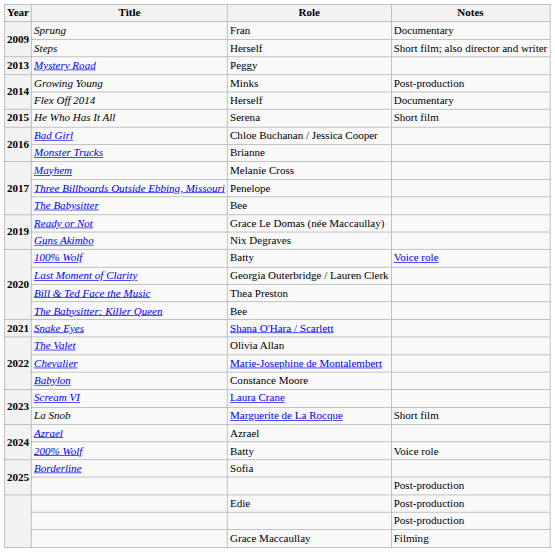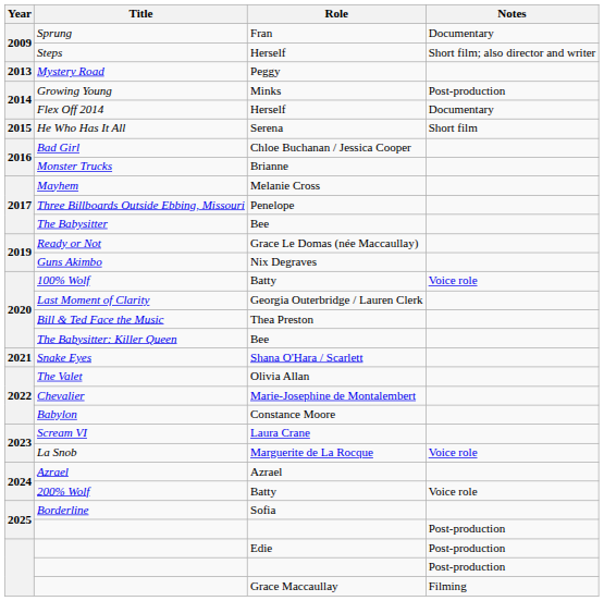La Snob | Notes: Short film -> Voice role
